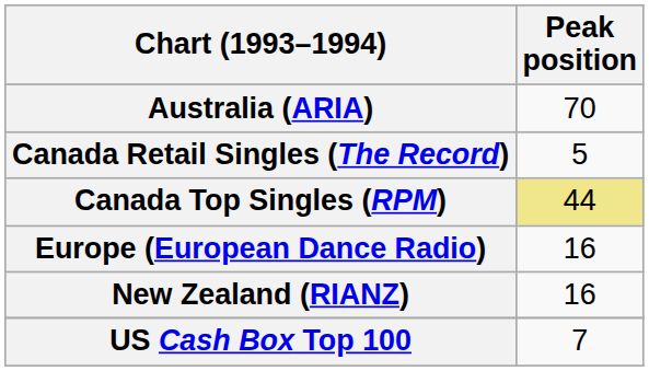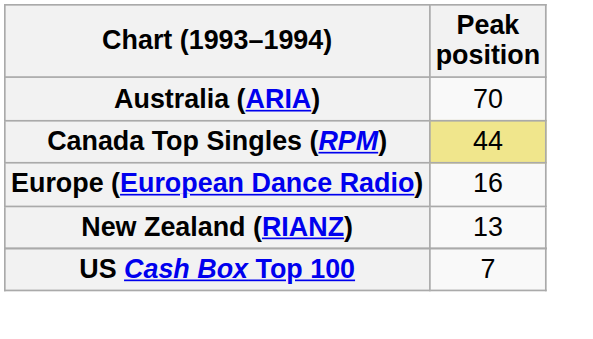- row: Canada Retail Singles (The Record) | 5
New Zealand (RIANZ) | Peak position: 16 -> 13
